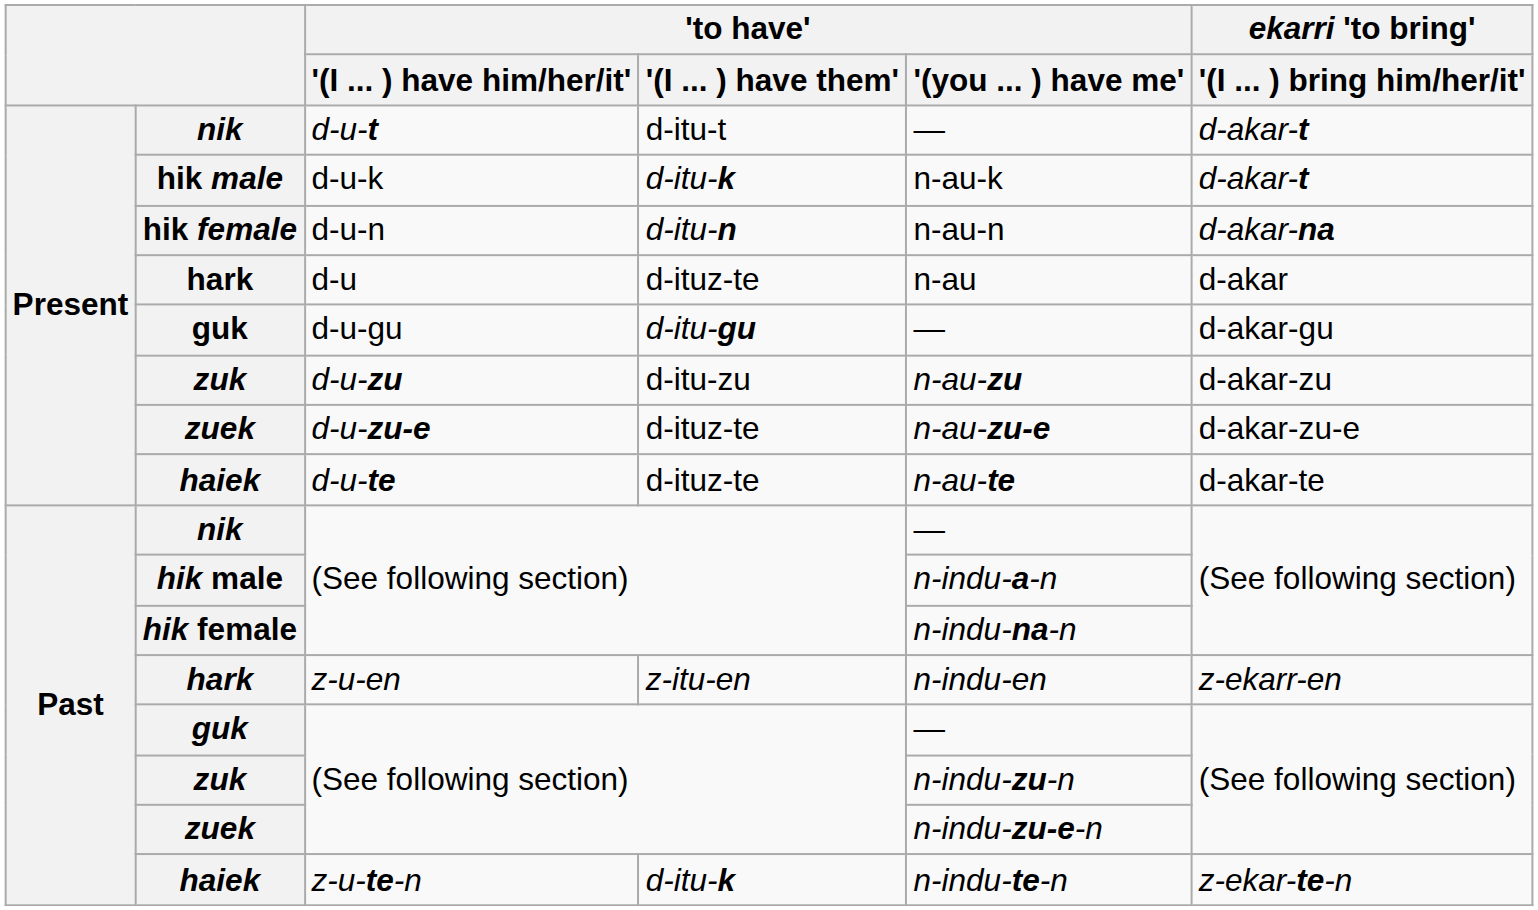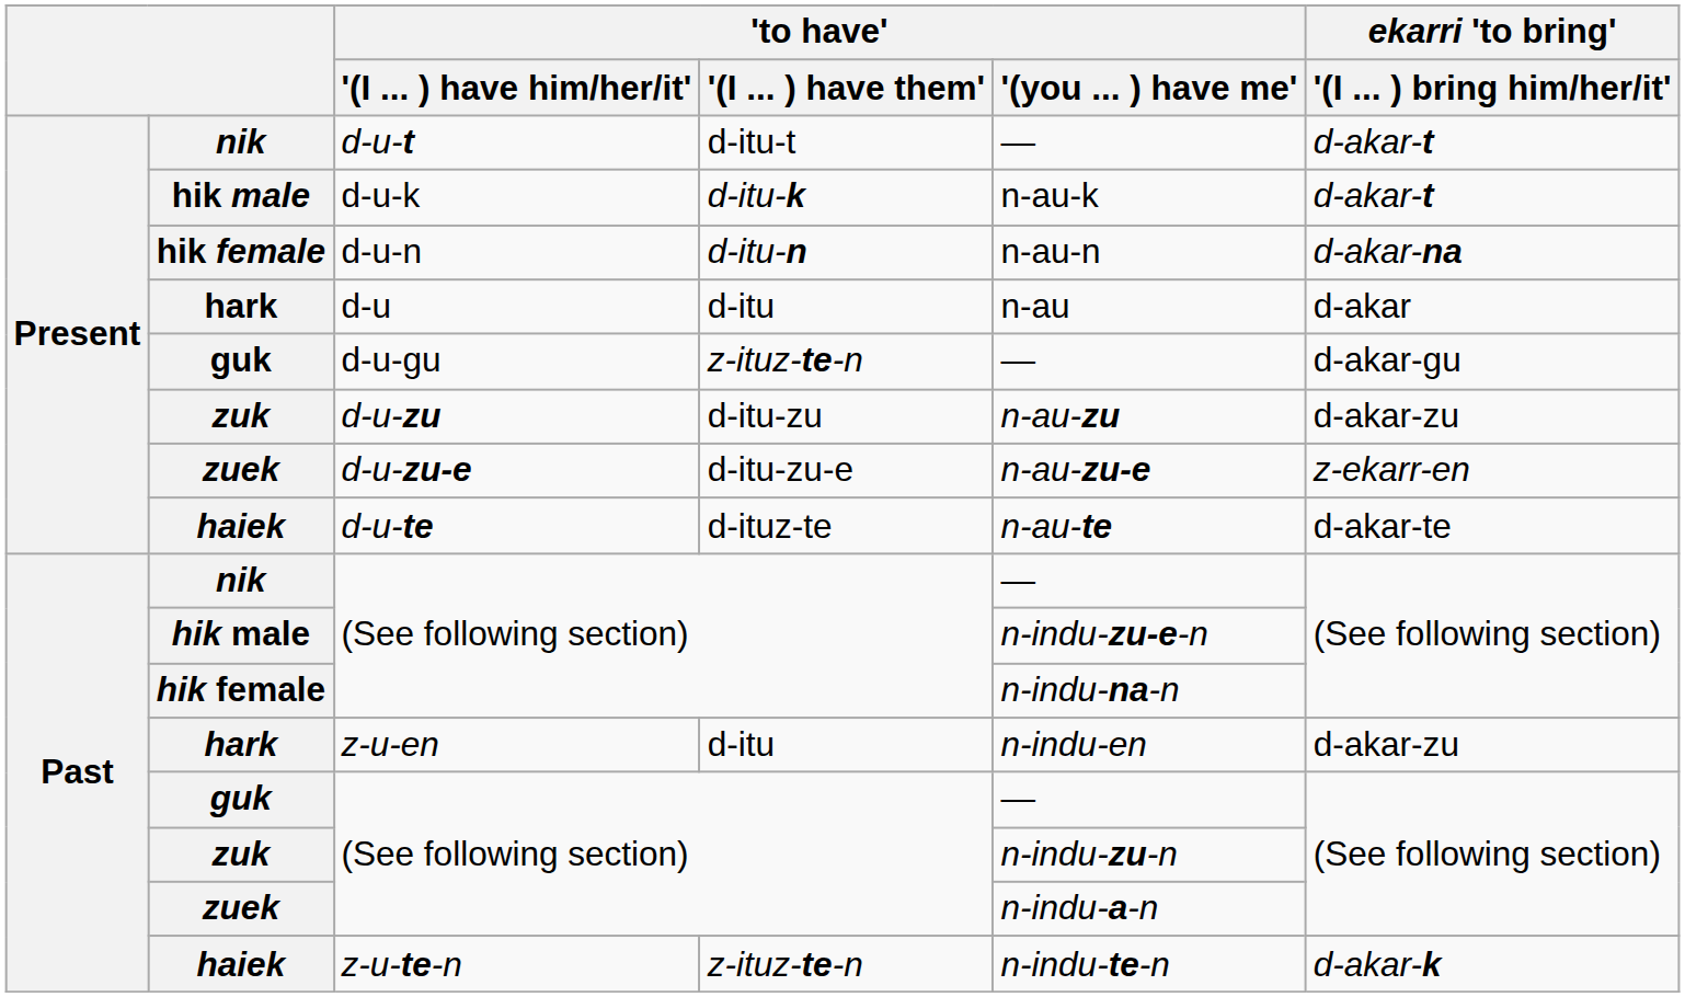d-u | 'to have' / '(I ... ) have them': d-ituz-te -> d-itu
d-u-gu | 'to have' / '(I ... ) have them': d-itu-gu -> z-ituz-te-n
d-u-zu-e | 'to have' / '(I ... ) have them': d-ituz-te -> d-itu-zu-e
d-u-zu-e | ekarri 'to bring' / '(I ... ) bring him/her/it': d-akar-zu-e -> z-ekarr-en
hik male / (See following section) | 'to have' / '(you ... ) have me': n-indu-a-n -> n-indu-zu-e-n
z-u-en | 'to have' / '(I ... ) have them': z-itu-en -> d-itu
z-u-en | ekarri 'to bring' / '(I ... ) bring him/her/it': z-ekarr-en -> d-akar-zu
zuek / (See following section) | 'to have' / '(you ... ) have me': n-indu-zu-e-n -> n-indu-a-n
z-u-te-n | 'to have' / '(I ... ) have them': d-itu-k -> z-ituz-te-n
z-u-te-n | ekarri 'to bring' / '(I ... ) bring him/her/it': z-ekar-te-n -> d-akar-k
